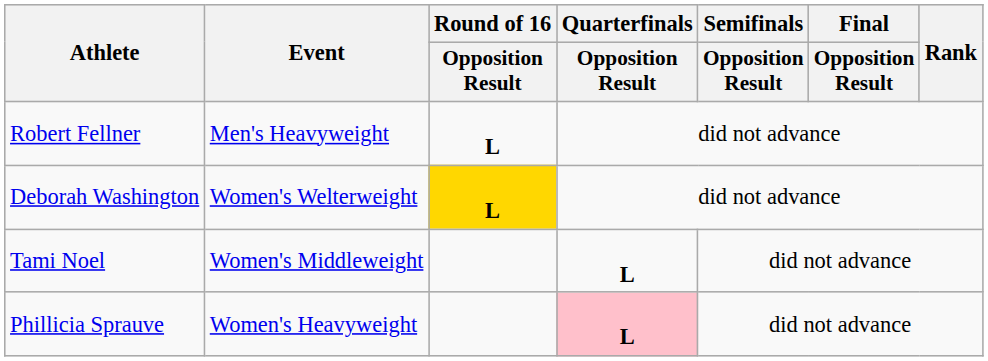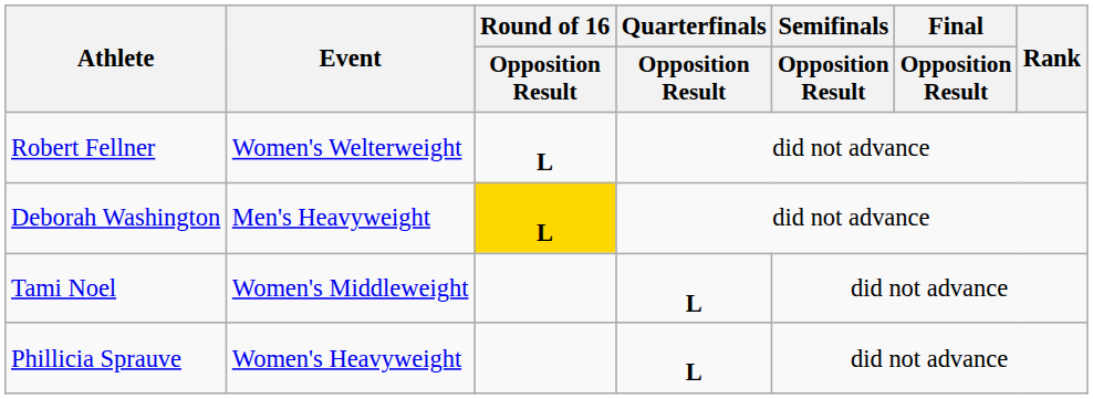Robert Fellner | Event: Men's Heavyweight -> Women's Welterweight
Deborah Washington | Event: Women's Welterweight -> Men's Heavyweight
Phillicia Sprauve | Quarterfinals / Opposition Result: pink background -> no background
